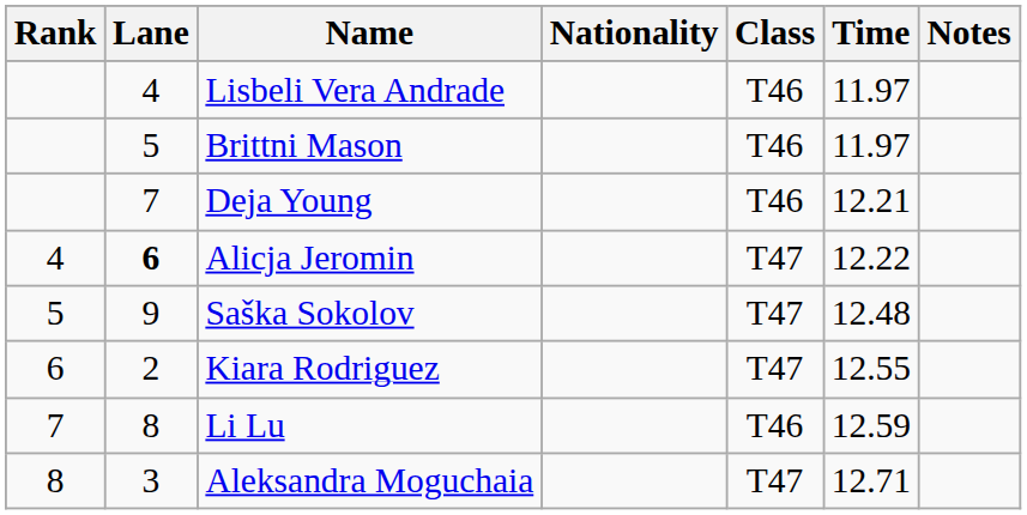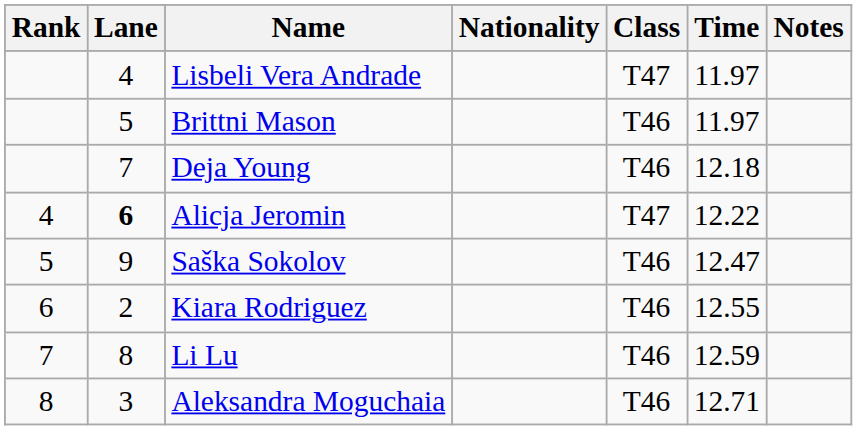Lisbeli Vera Andrade | Class: T46 -> T47
Deja Young | Time: 12.21 -> 12.18
Saška Sokolov | Class: T47 -> T46
Saška Sokolov | Time: 12.48 -> 12.47
Kiara Rodriguez | Class: T47 -> T46
Aleksandra Moguchaia | Class: T47 -> T46
